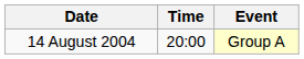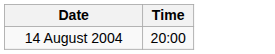- column: Event | Group A
